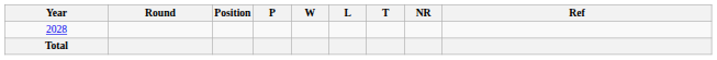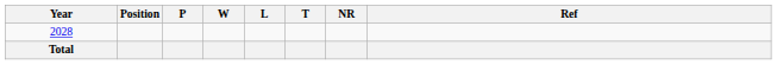- column: Round
